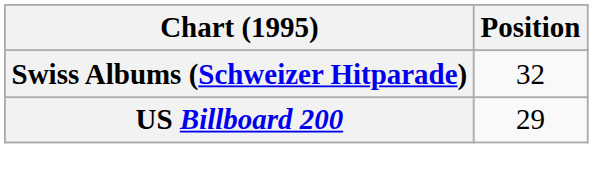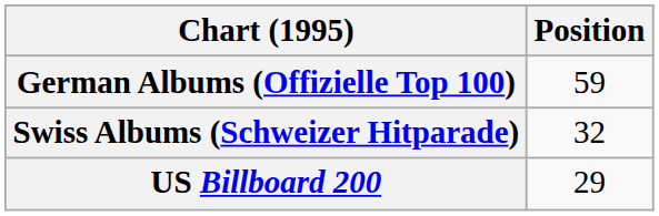+ row: German Albums (Offizielle Top 100) | 59
